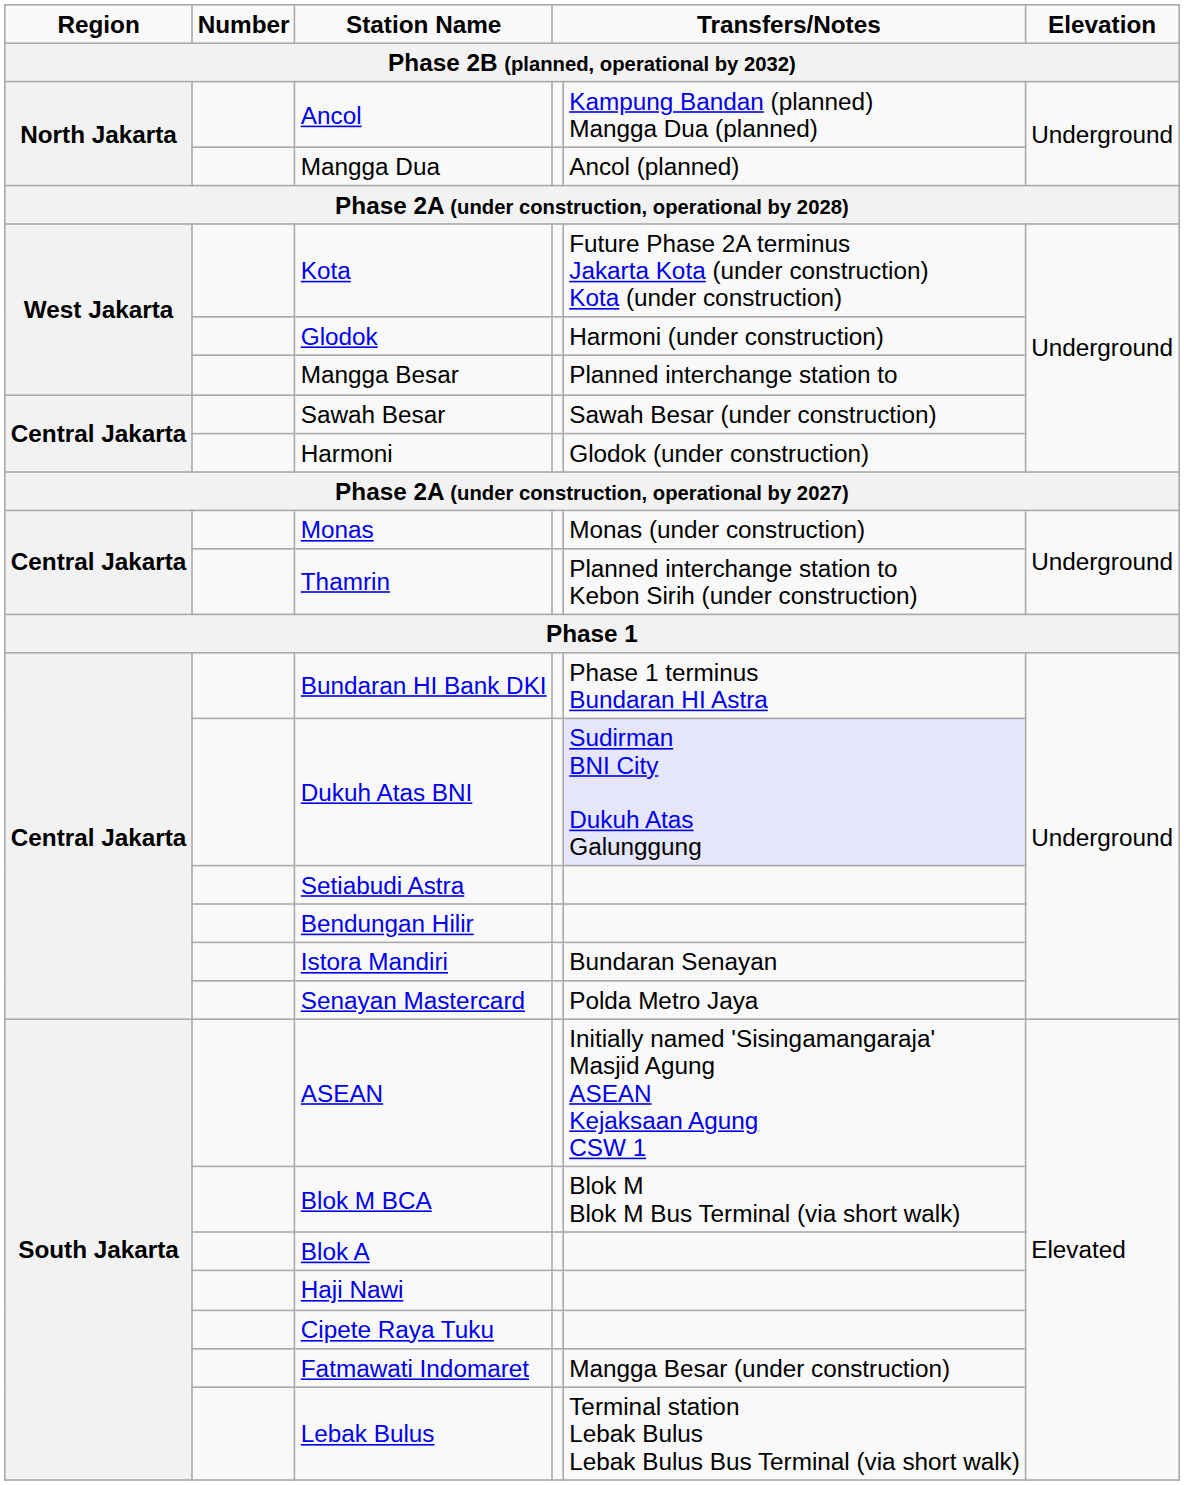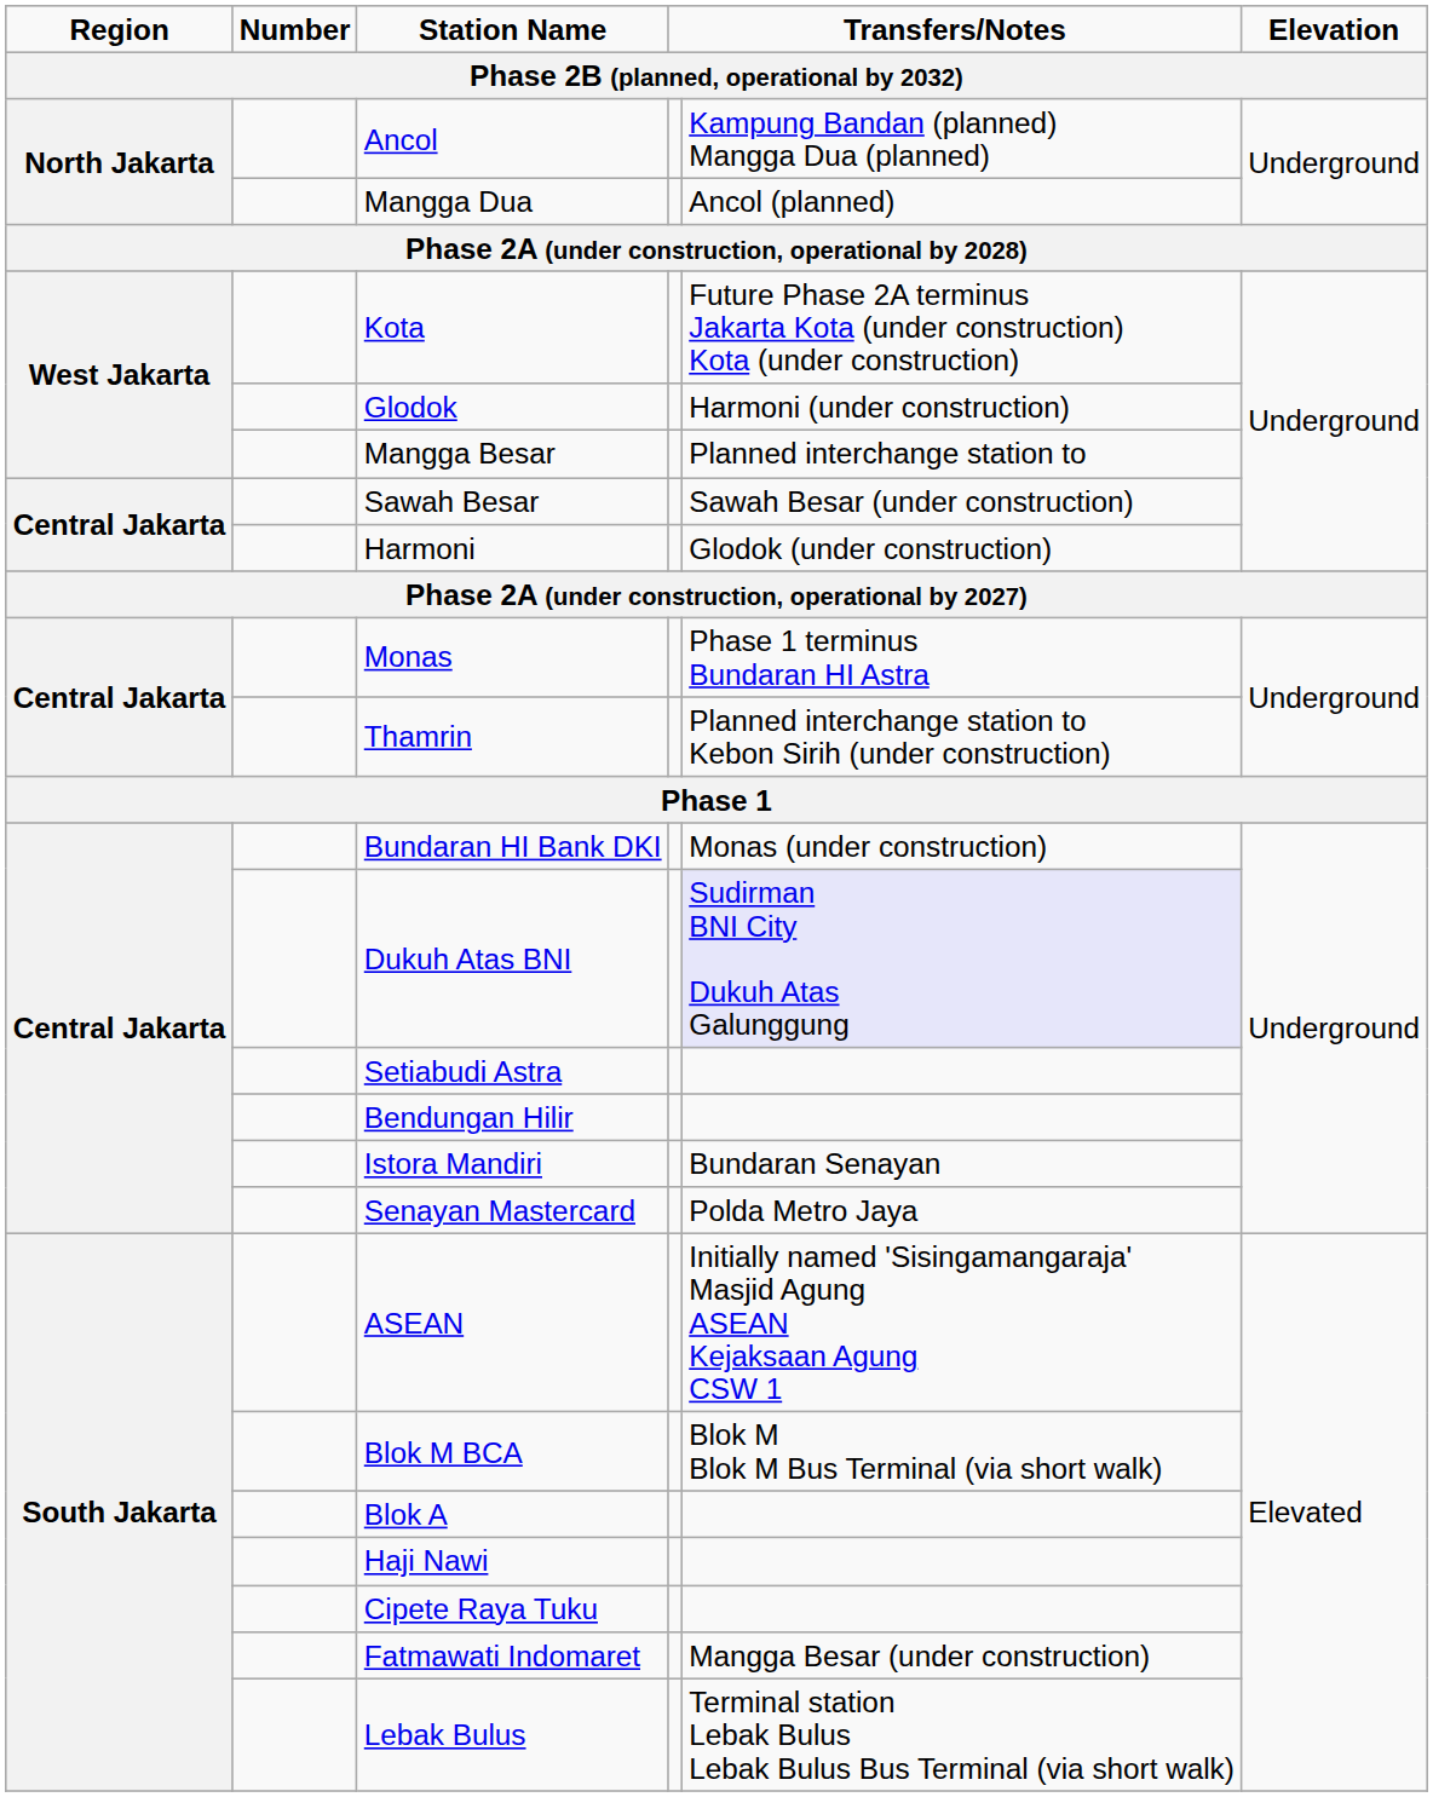Monas | column 5: Monas (under construction) -> Phase 1 terminus Bundaran HI Astra
Bundaran HI Bank DKI | column 5: Phase 1 terminus Bundaran HI Astra -> Monas (under construction)
